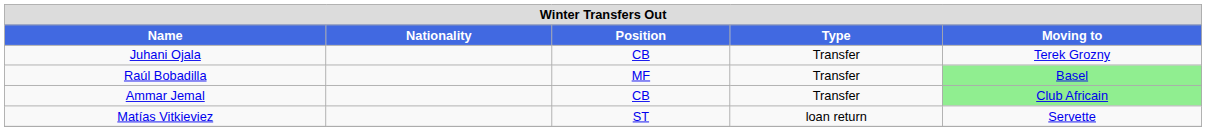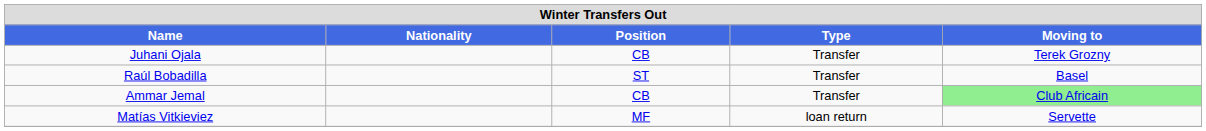Raúl Bobadilla | Position: MF -> ST
Raúl Bobadilla | Moving to: lightgreen background -> no background
Matías Vitkieviez | Position: ST -> MF
